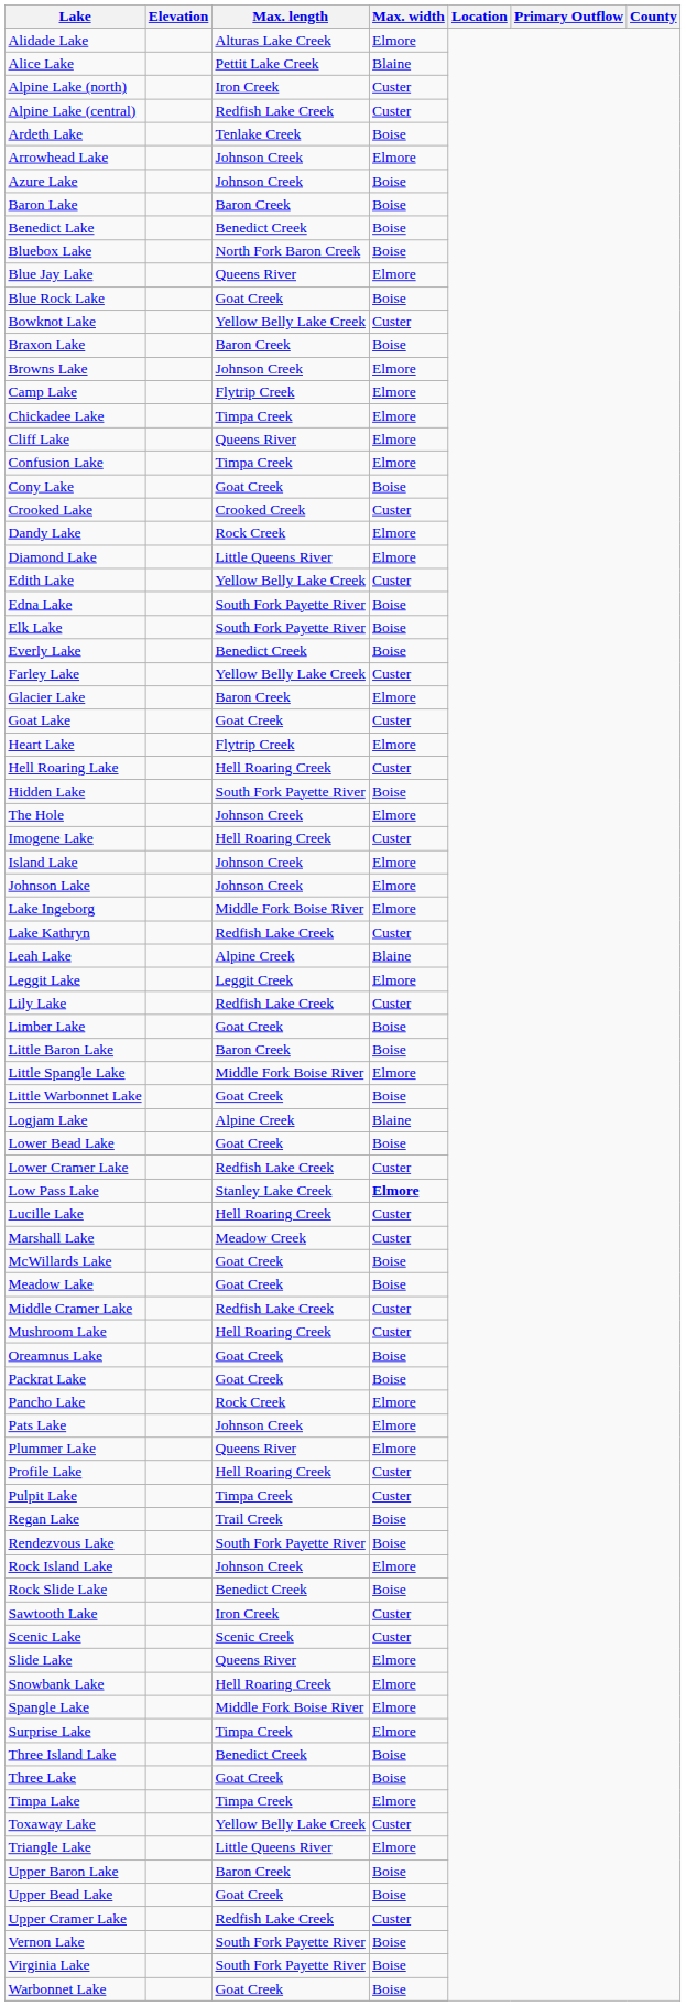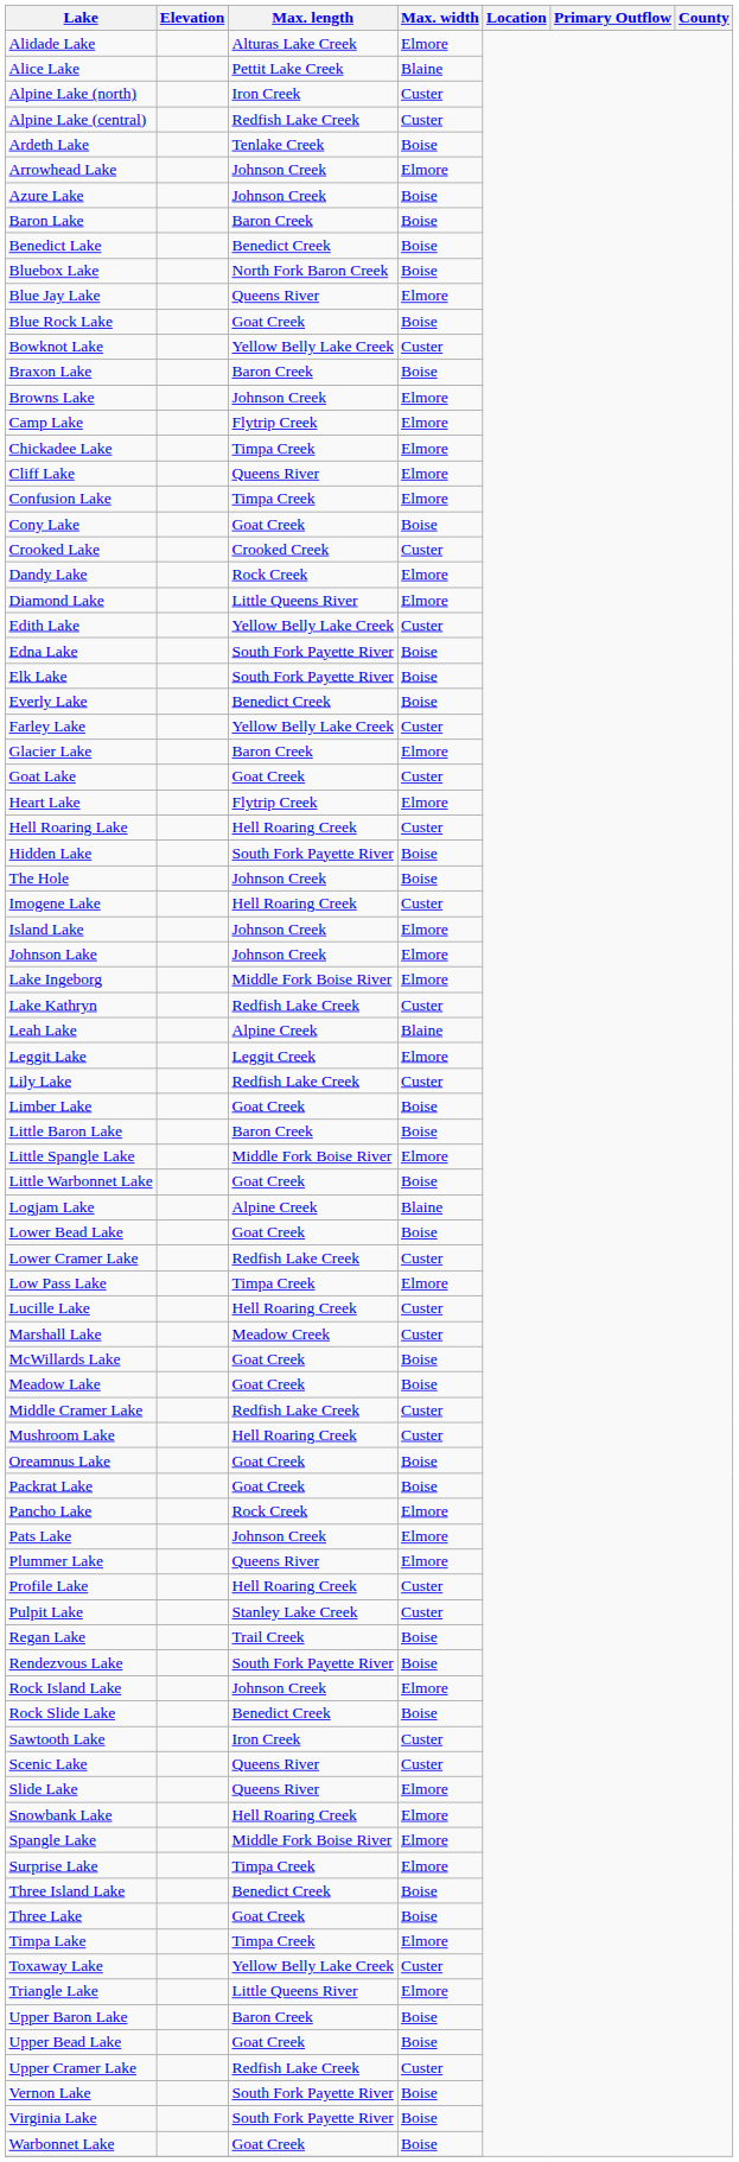The Hole | Max. width: Elmore -> Boise
Low Pass Lake | Max. length: Stanley Lake Creek -> Timpa Creek
Low Pass Lake | Max. width: bold -> normal
Pulpit Lake | Max. length: Timpa Creek -> Stanley Lake Creek
Scenic Lake | Max. length: Scenic Creek -> Queens River
